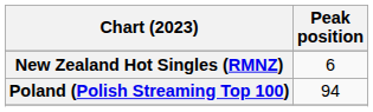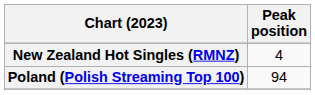New Zealand Hot Singles (RMNZ) | Peak position: 6 -> 4
